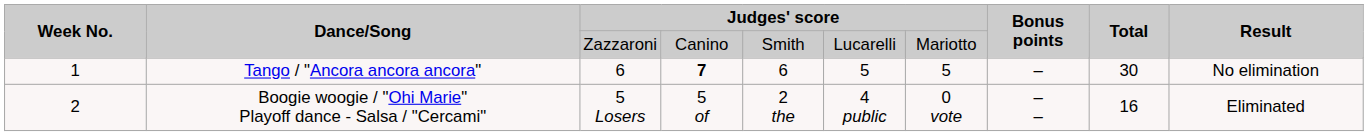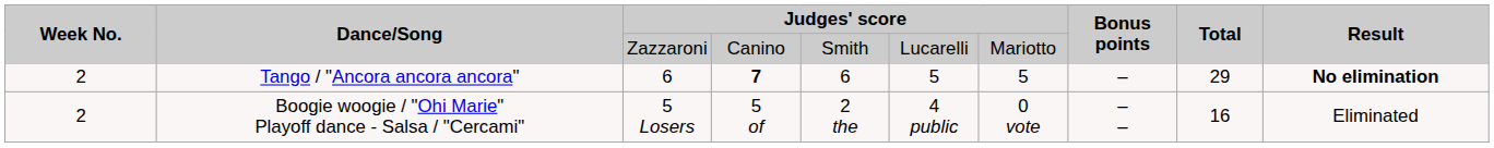Tango / "Ancora ancora ancora" | Week No.: 1 -> 2
Tango / "Ancora ancora ancora" | Total: 30 -> 29
Tango / "Ancora ancora ancora" | Result: normal -> bold
